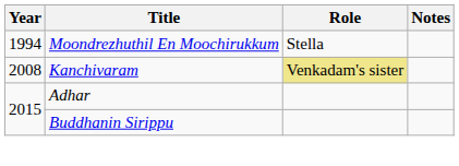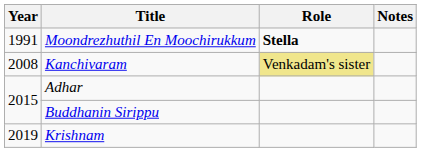Moondrezhuthil En Moochirukkum | Year: 1994 -> 1991
Moondrezhuthil En Moochirukkum | Role: normal -> bold
+ row: 2019 | Krishnam
